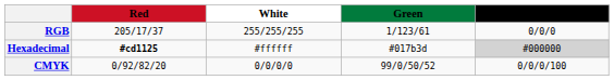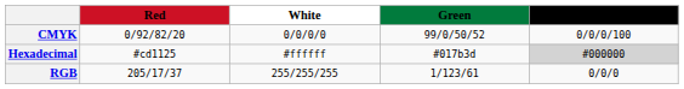rows swapped: RGB <-> CMYK
Hexadecimal | Red: bold -> normal
